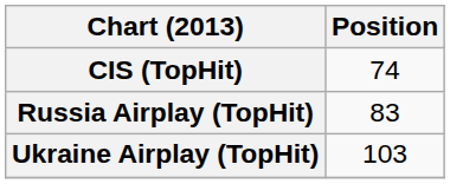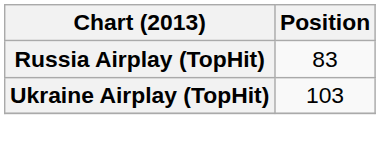- row: CIS (TopHit) | 74
